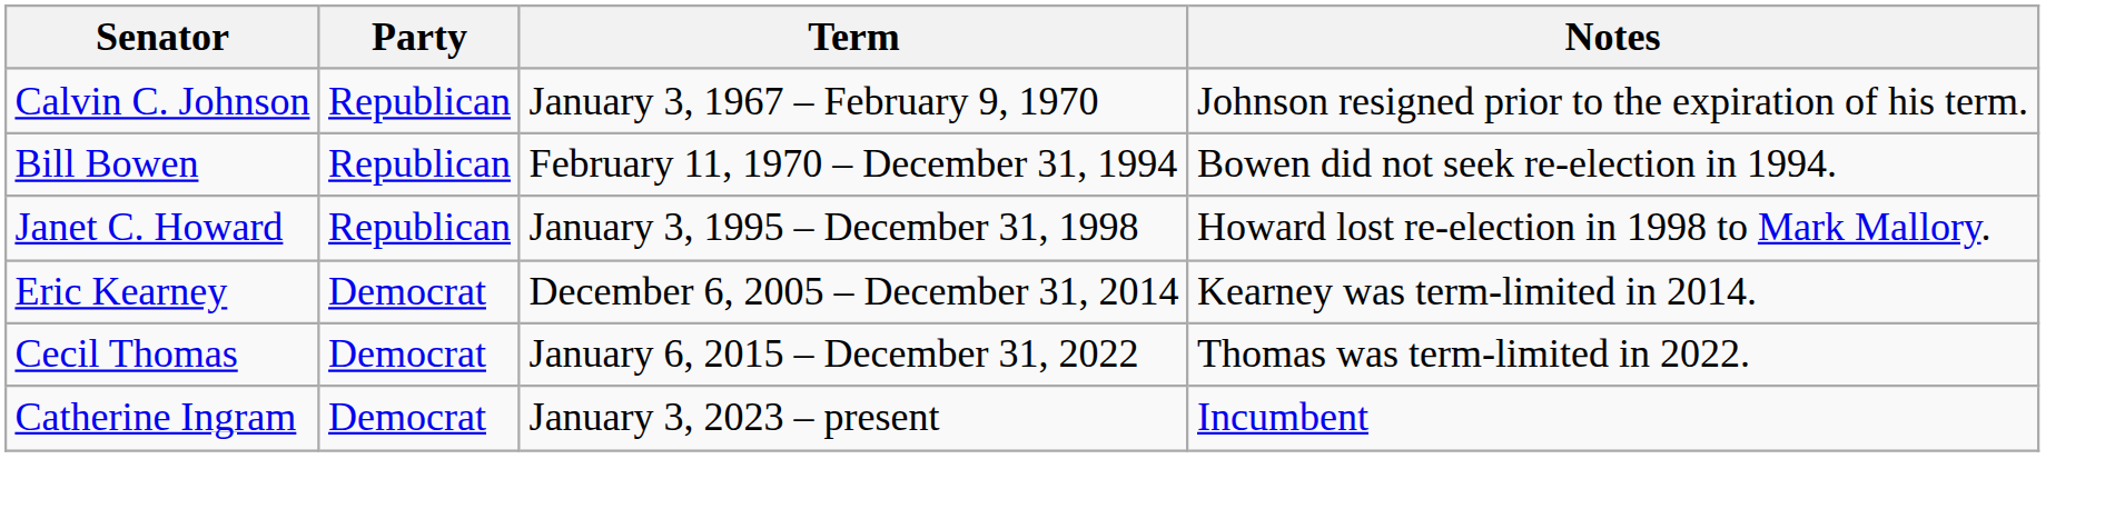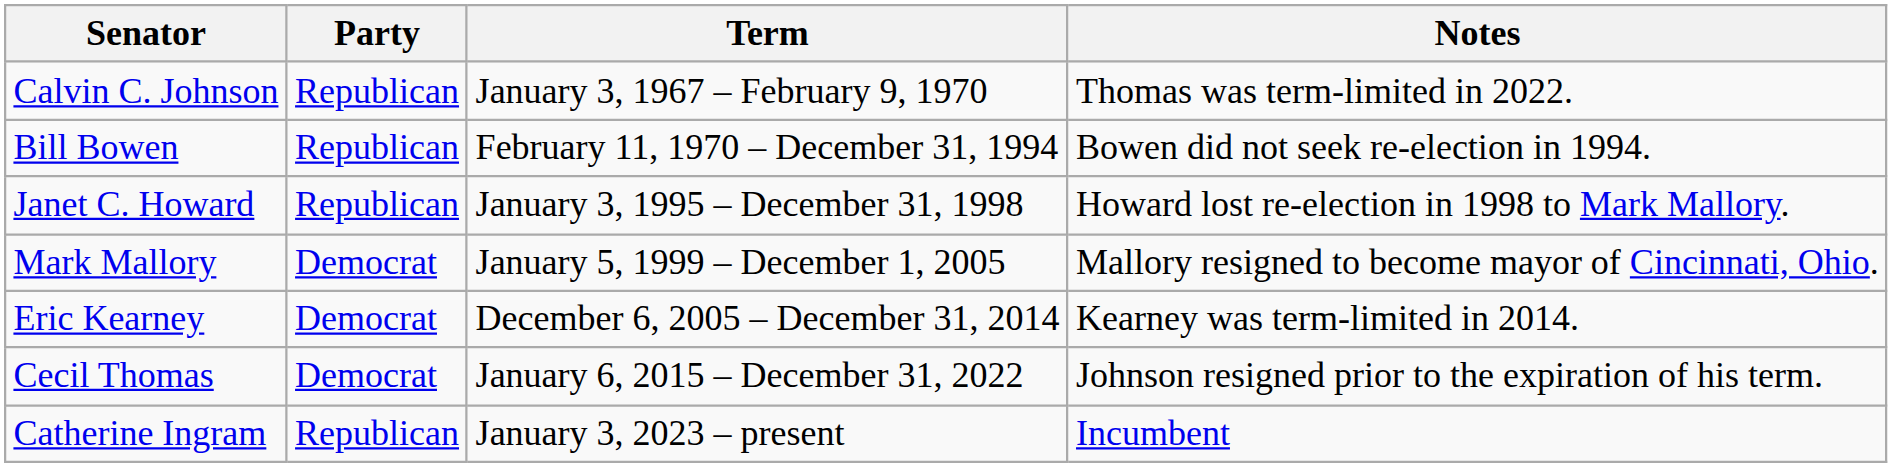Calvin C. Johnson | Notes: Johnson resigned prior to the expiration of his term. -> Thomas was term-limited in 2022.
+ row: Mark Mallory | Democrat | January 5, 1999 – December 1, 2005 | Mallory resigned to become mayor of Cincinnati, Ohio.
Cecil Thomas | Notes: Thomas was term-limited in 2022. -> Johnson resigned prior to the expiration of his term.
Catherine Ingram | Party: Democrat -> Republican
